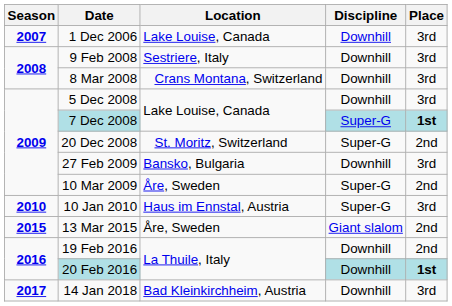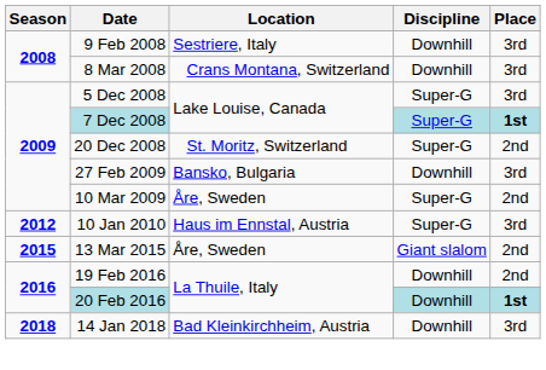- row: 2007 | 1 Dec 2006 | Lake Louise, Canada | Downhill | 3rd
5 Dec 2008 | Discipline: Downhill -> Super-G
10 Jan 2010 | Season: 2010 -> 2012
14 Jan 2018 | Season: 2017 -> 2018
